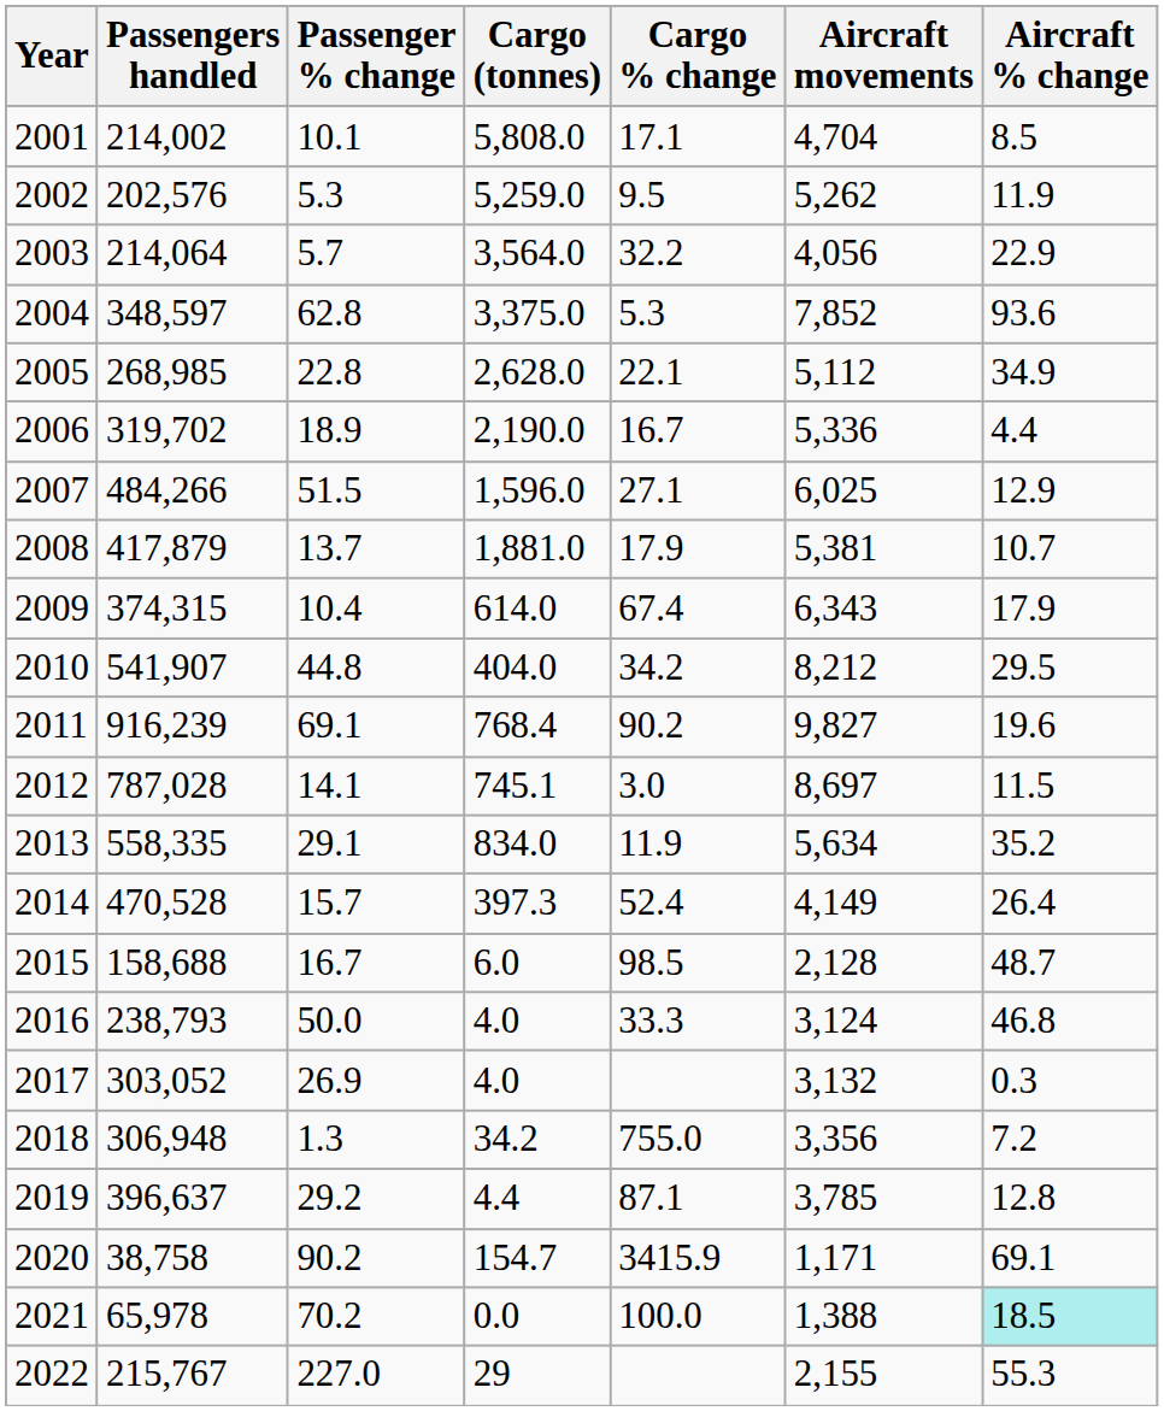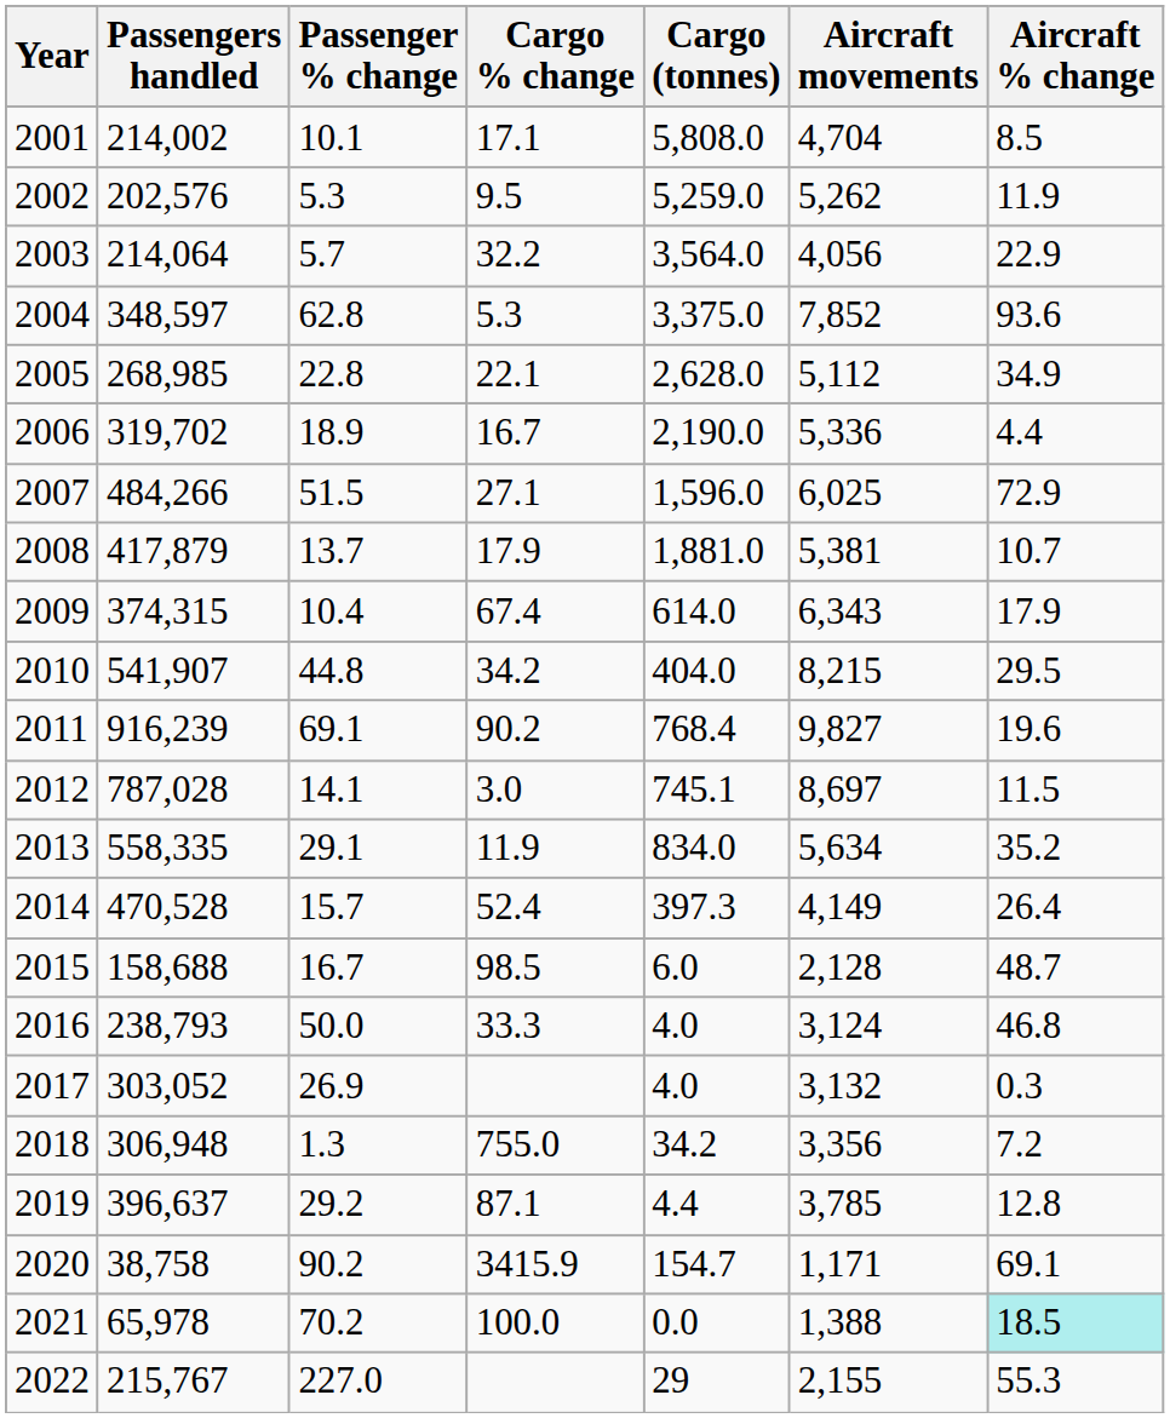columns swapped: Cargo (tonnes) <-> Cargo % change
2007 | Aircraft % change: 12.9 -> 72.9
2010 | Aircraft movements: 8,212 -> 8,215
